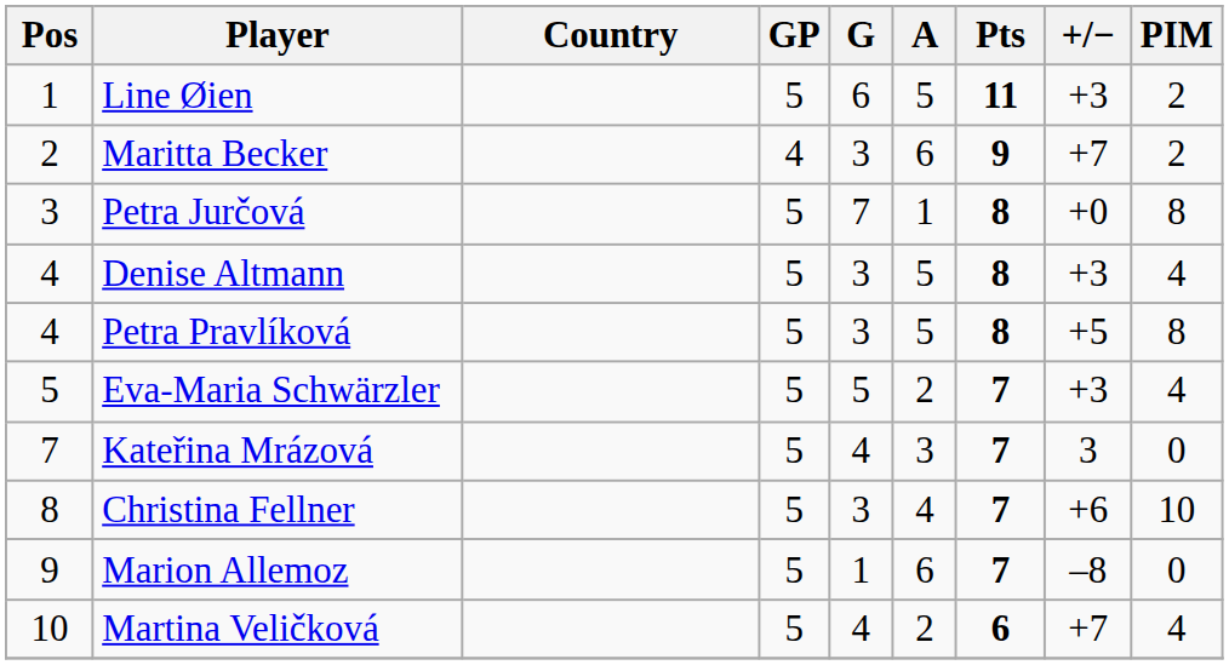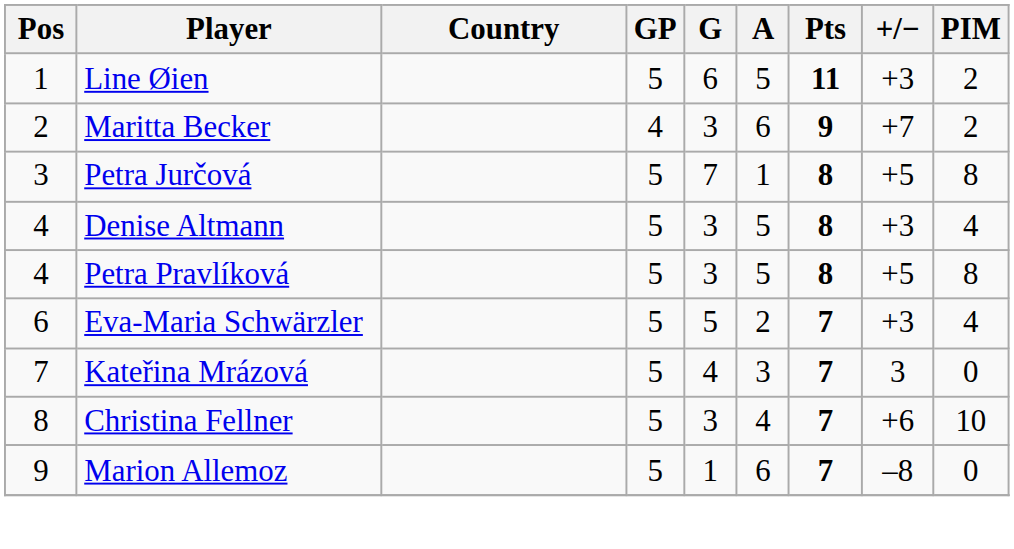Petra Jurčová | +/−: +0 -> +5
Eva-Maria Schwärzler | Pos: 5 -> 6
- row: 10 | Martina Veličková | 5 | 4 | 2 | 6 | +7 | 4
